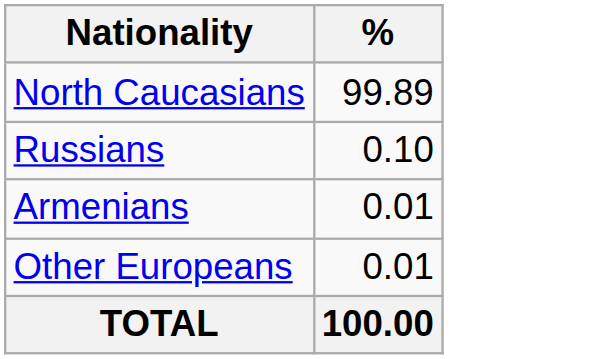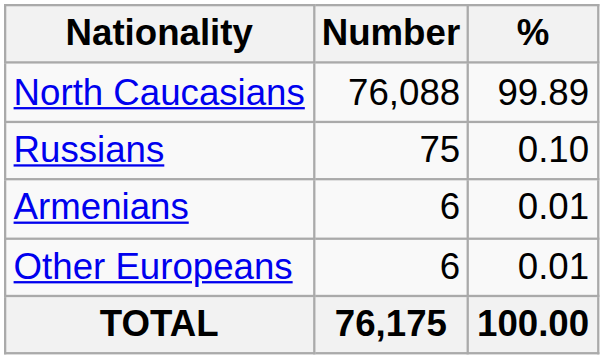+ column: Number | 76,088 | 75 | 6 | 6 | 76,175
